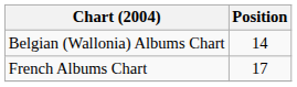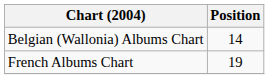French Albums Chart | Position: 17 -> 19
